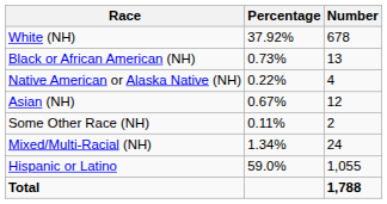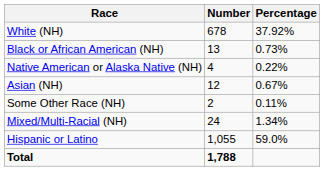columns swapped: Number <-> Percentage
